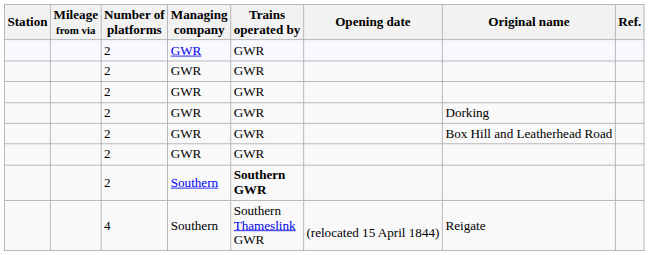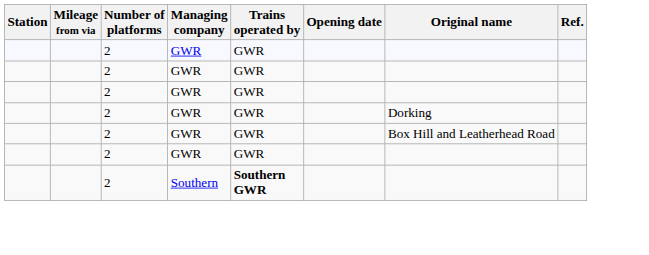- row: 4 | Southern | Southern Thameslink GWR | (relocated 15 April 1844) | Reigate
